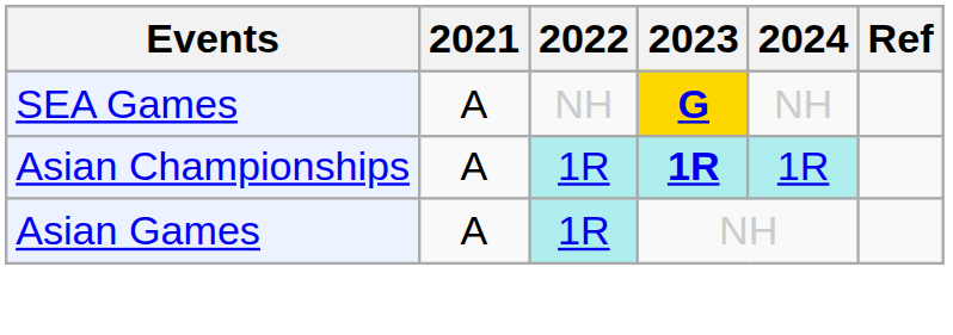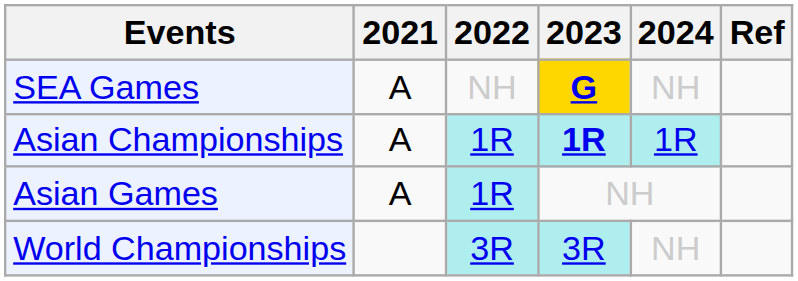+ row: World Championships | 3R | 3R | NH
